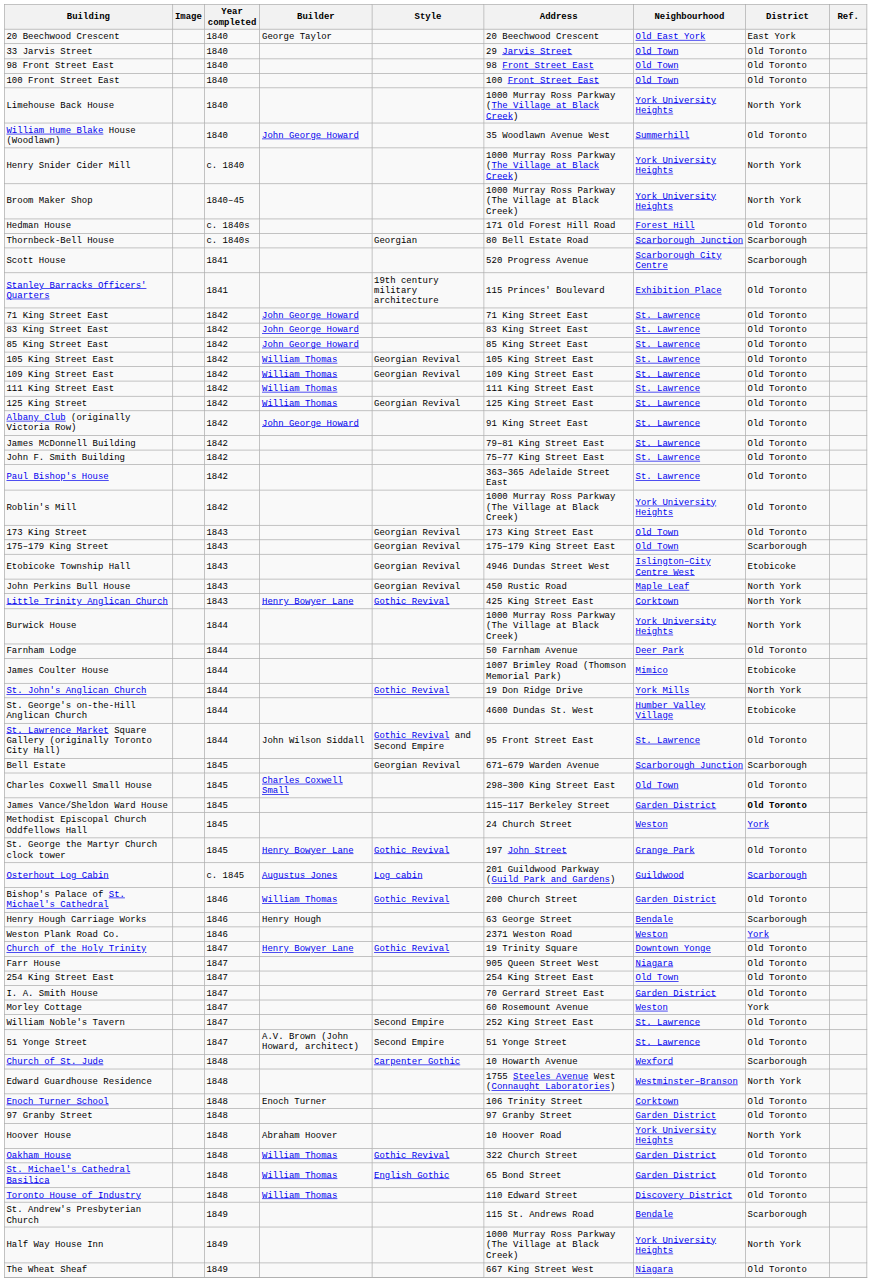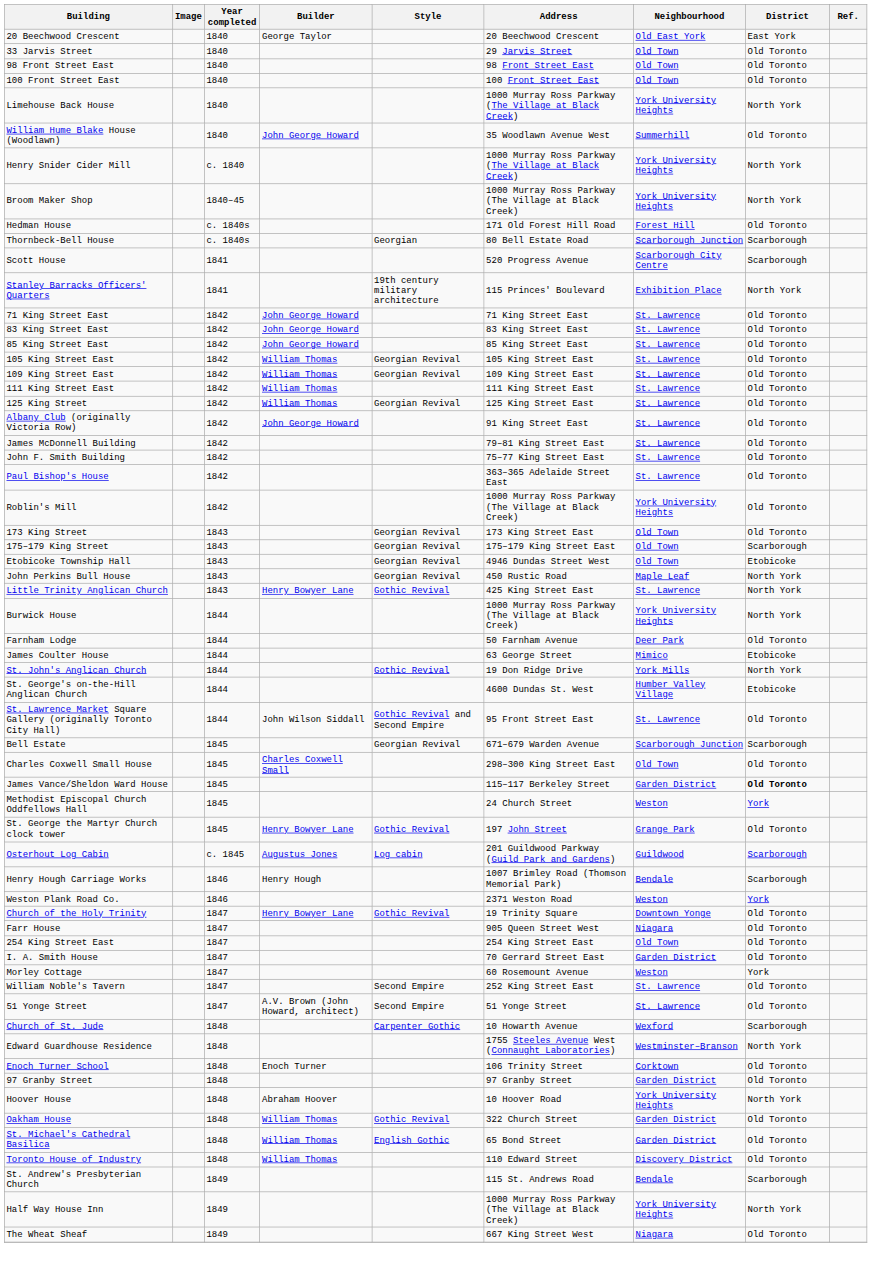Stanley Barracks Officers' Quarters | District: Old Toronto -> North York
Etobicoke Township Hall | Neighbourhood: Islington–City Centre West -> Old Town
Little Trinity Anglican Church | Neighbourhood: Corktown -> St. Lawrence
James Coulter House | Address: 1007 Brimley Road (Thomson Memorial Park) -> 63 George Street
- row: Bishop's Palace of St. Michael's Cathedral | 1846 | William Thomas | Gothic Revival | 200 Church Street | Garden District | Old Toronto
Henry Hough Carriage Works | Address: 63 George Street -> 1007 Brimley Road (Thomson Memorial Park)
